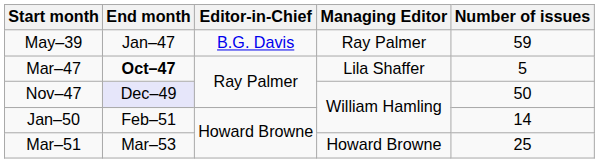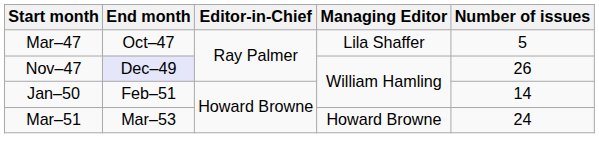- row: May–39 | Jan–47 | B.G. Davis | Ray Palmer | 59
Mar–47 | End month: bold -> normal
Nov–47 | Number of issues: 50 -> 26
Mar–51 | Number of issues: 25 -> 24
